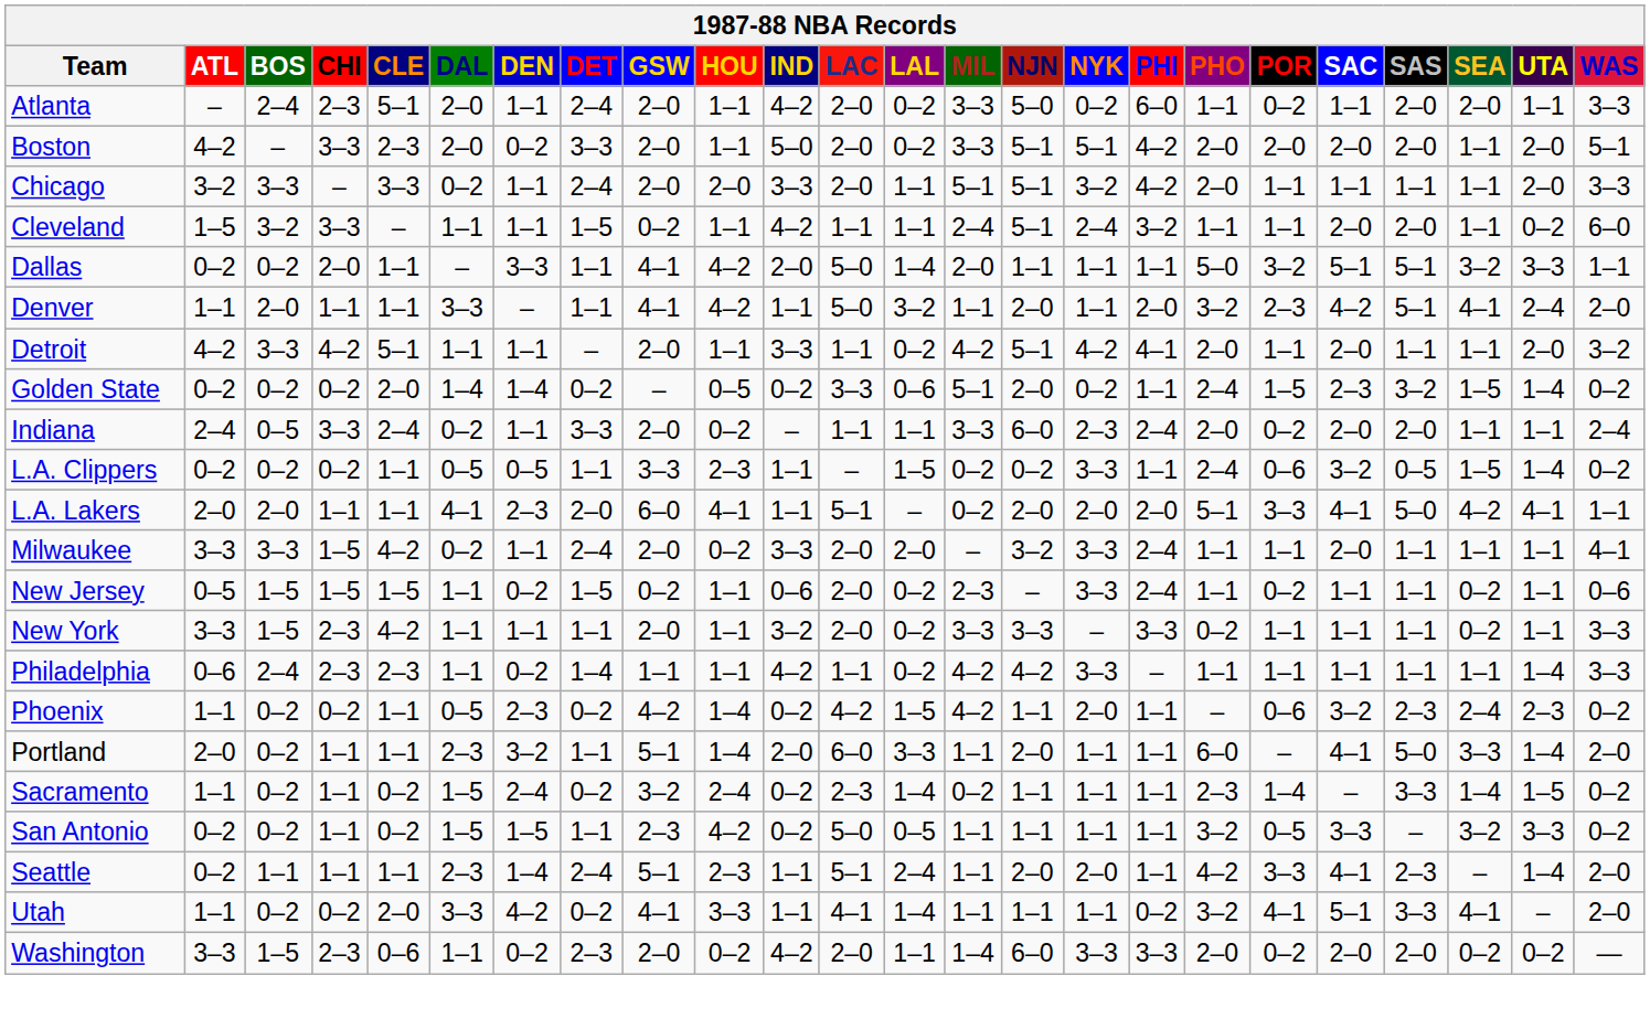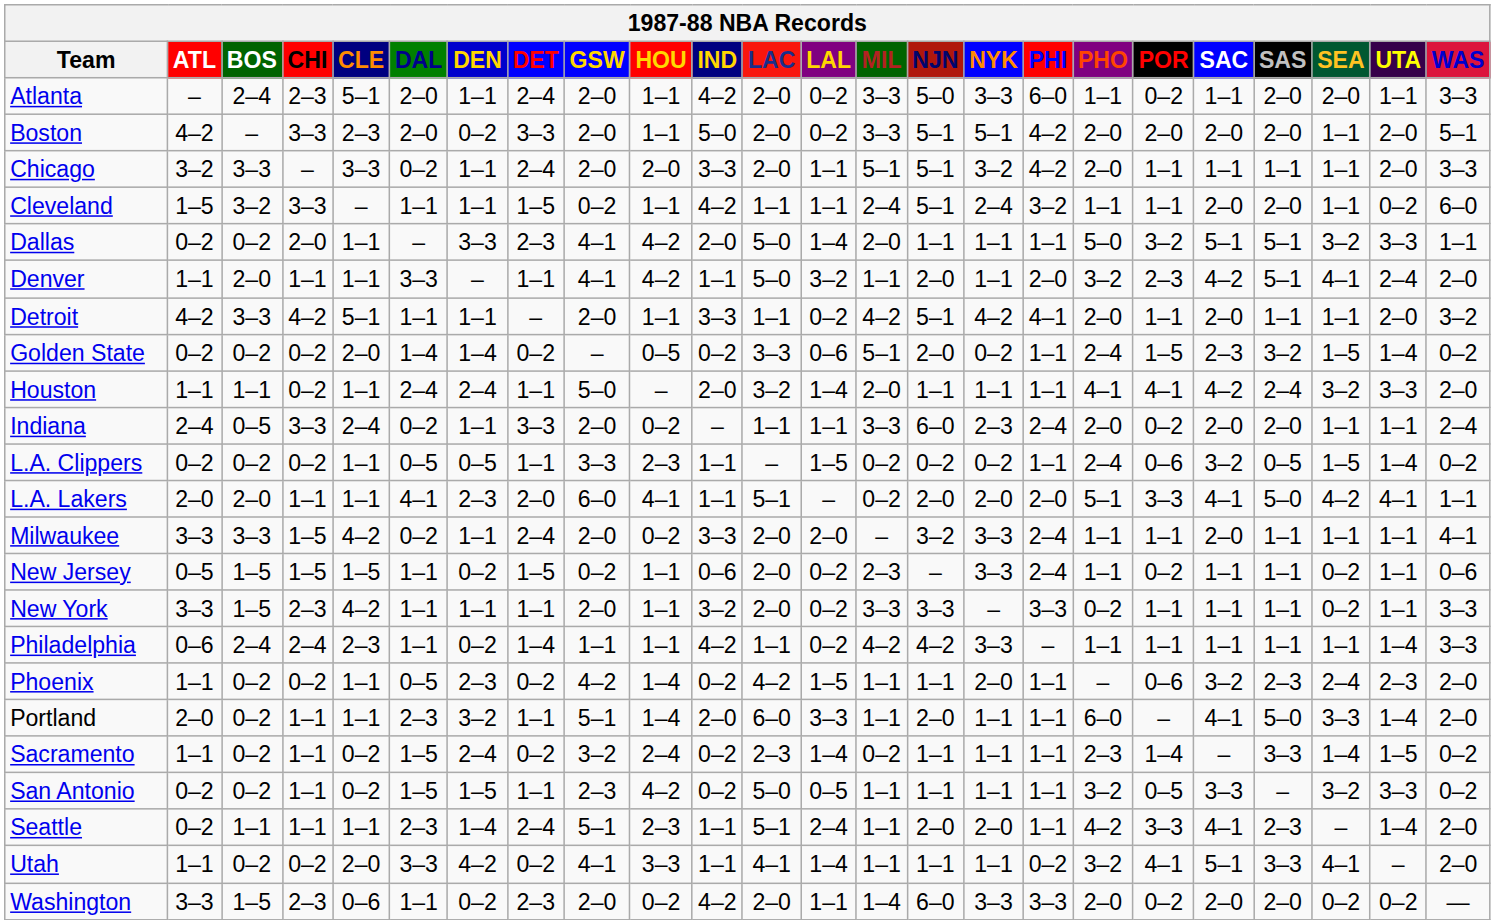Atlanta | NYK: 0–2 -> 3–3
Dallas | DET: 1–1 -> 2–3
+ row: Houston | 1–1 | 1–1 | 0–2 | 1–1 | 2–4 | 2–4 | 1–1 | 5–0 | – | 2–0 | 3–2 | 1–4 | 2–0 | 1–1 | 1–1 | 1–1 | 4–1 | 4–1 | 4–2 | 2–4 | 3–2 | 3–3 | 2–0
L.A. Clippers | NYK: 3–3 -> 0–2
Philadelphia | CHI: 2–3 -> 2–4
Phoenix | MIL: 4–2 -> 1–1
Phoenix | WAS: 0–2 -> 2–0
